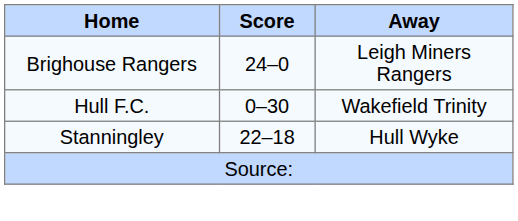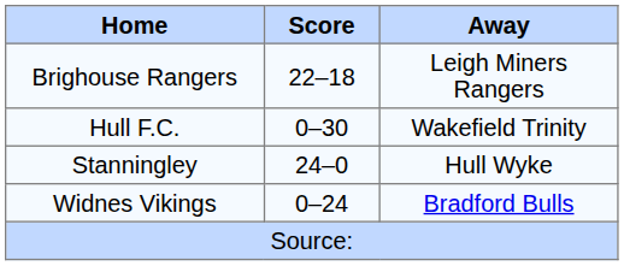Brighouse Rangers | Score: 24–0 -> 22–18
Stanningley | Score: 22–18 -> 24–0
+ row: Widnes Vikings | 0–24 | Bradford Bulls
